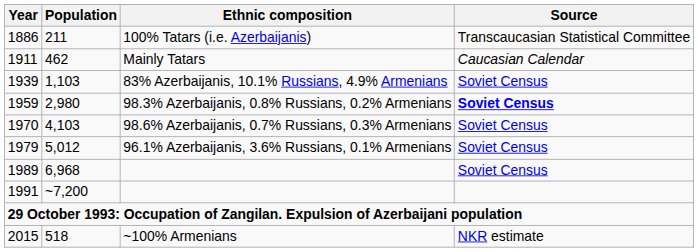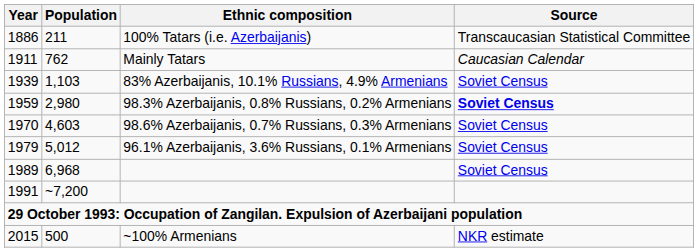Mainly Tatars | Population: 462 -> 762
98.6% Azerbaijanis, 0.7% Russians, 0.3% Armenians | Population: 4,103 -> 4,603
~100% Armenians | Population: 518 -> 500
